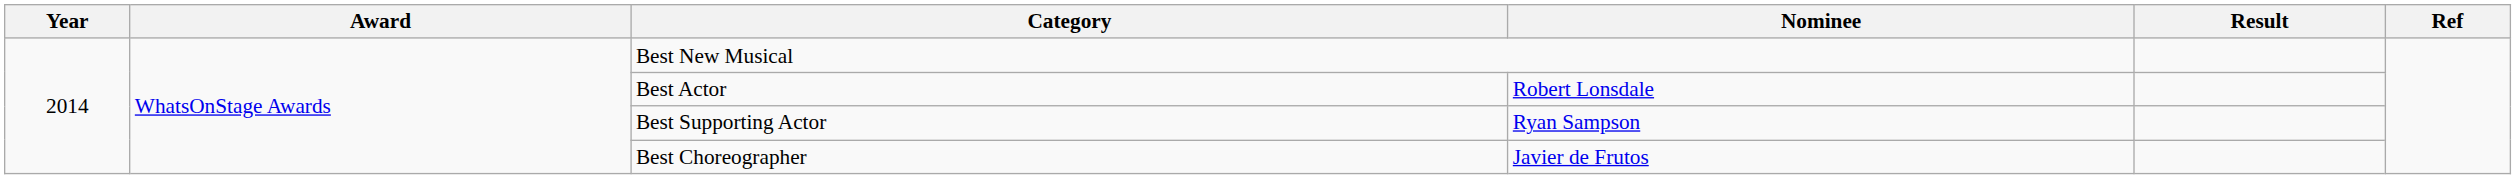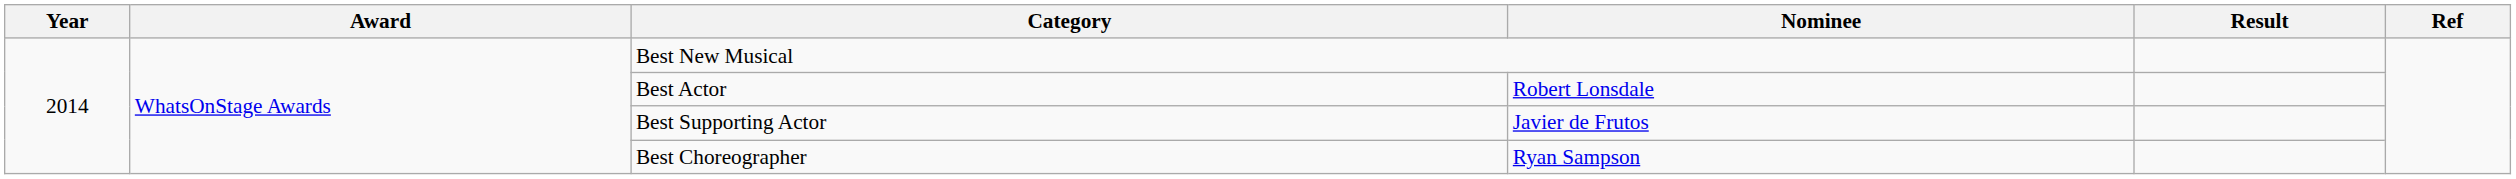Best Supporting Actor | Nominee: Ryan Sampson -> Javier de Frutos
Best Choreographer | Nominee: Javier de Frutos -> Ryan Sampson
